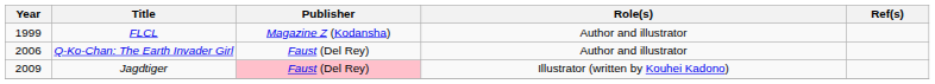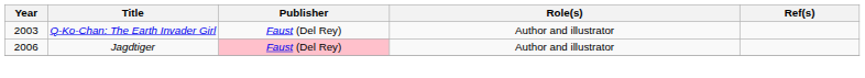- row: 1999 | FLCL | Magazine Z (Kodansha) | Author and illustrator
Q-Ko-Chan: The Earth Invader Girl | Year: 2006 -> 2003
Jagdtiger | Year: 2009 -> 2006
Jagdtiger | Role(s): Illustrator (written by Kouhei Kadono) -> Author and illustrator
